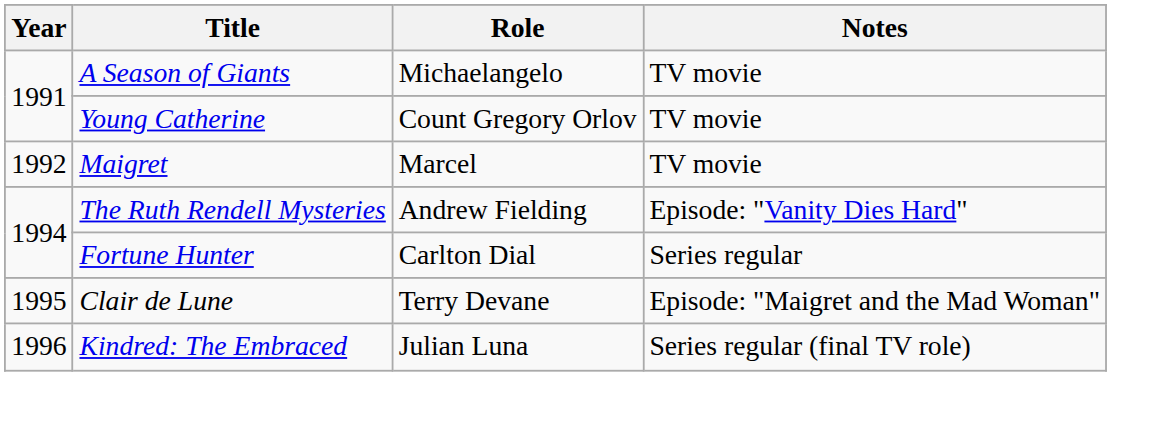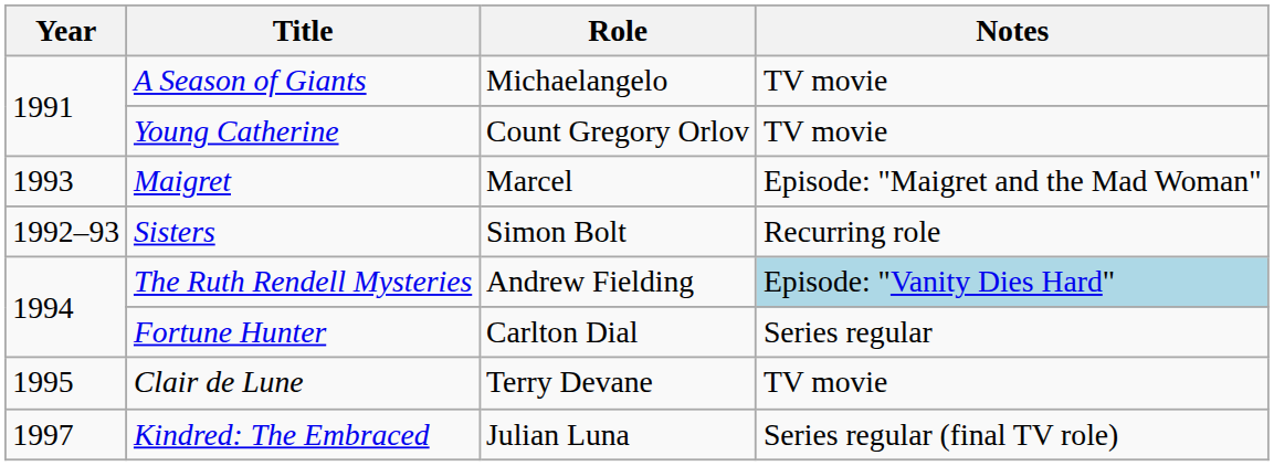Maigret | Year: 1992 -> 1993
Maigret | Notes: TV movie -> Episode: "Maigret and the Mad Woman"
+ row: 1992–93 | Sisters | Simon Bolt | Recurring role
The Ruth Rendell Mysteries | Notes: no background -> lightblue background
Clair de Lune | Notes: Episode: "Maigret and the Mad Woman" -> TV movie
Kindred: The Embraced | Year: 1996 -> 1997
